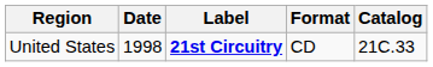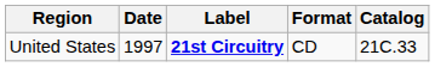United States | Date: 1998 -> 1997
